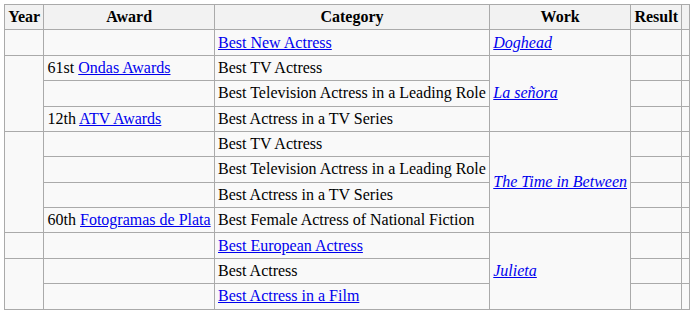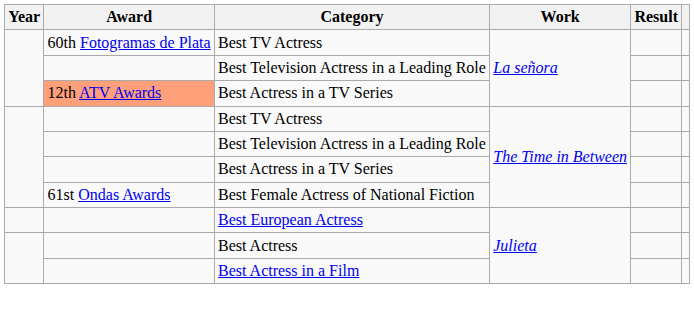- row: Best New Actress | Doghead
Best TV Actress / La señora | Award: 61st Ondas Awards -> 60th Fotogramas de Plata
Best Actress in a TV Series / La señora | Award: no background -> lightsalmon background
Best Female Actress of National Fiction | Award: 60th Fotogramas de Plata -> 61st Ondas Awards
